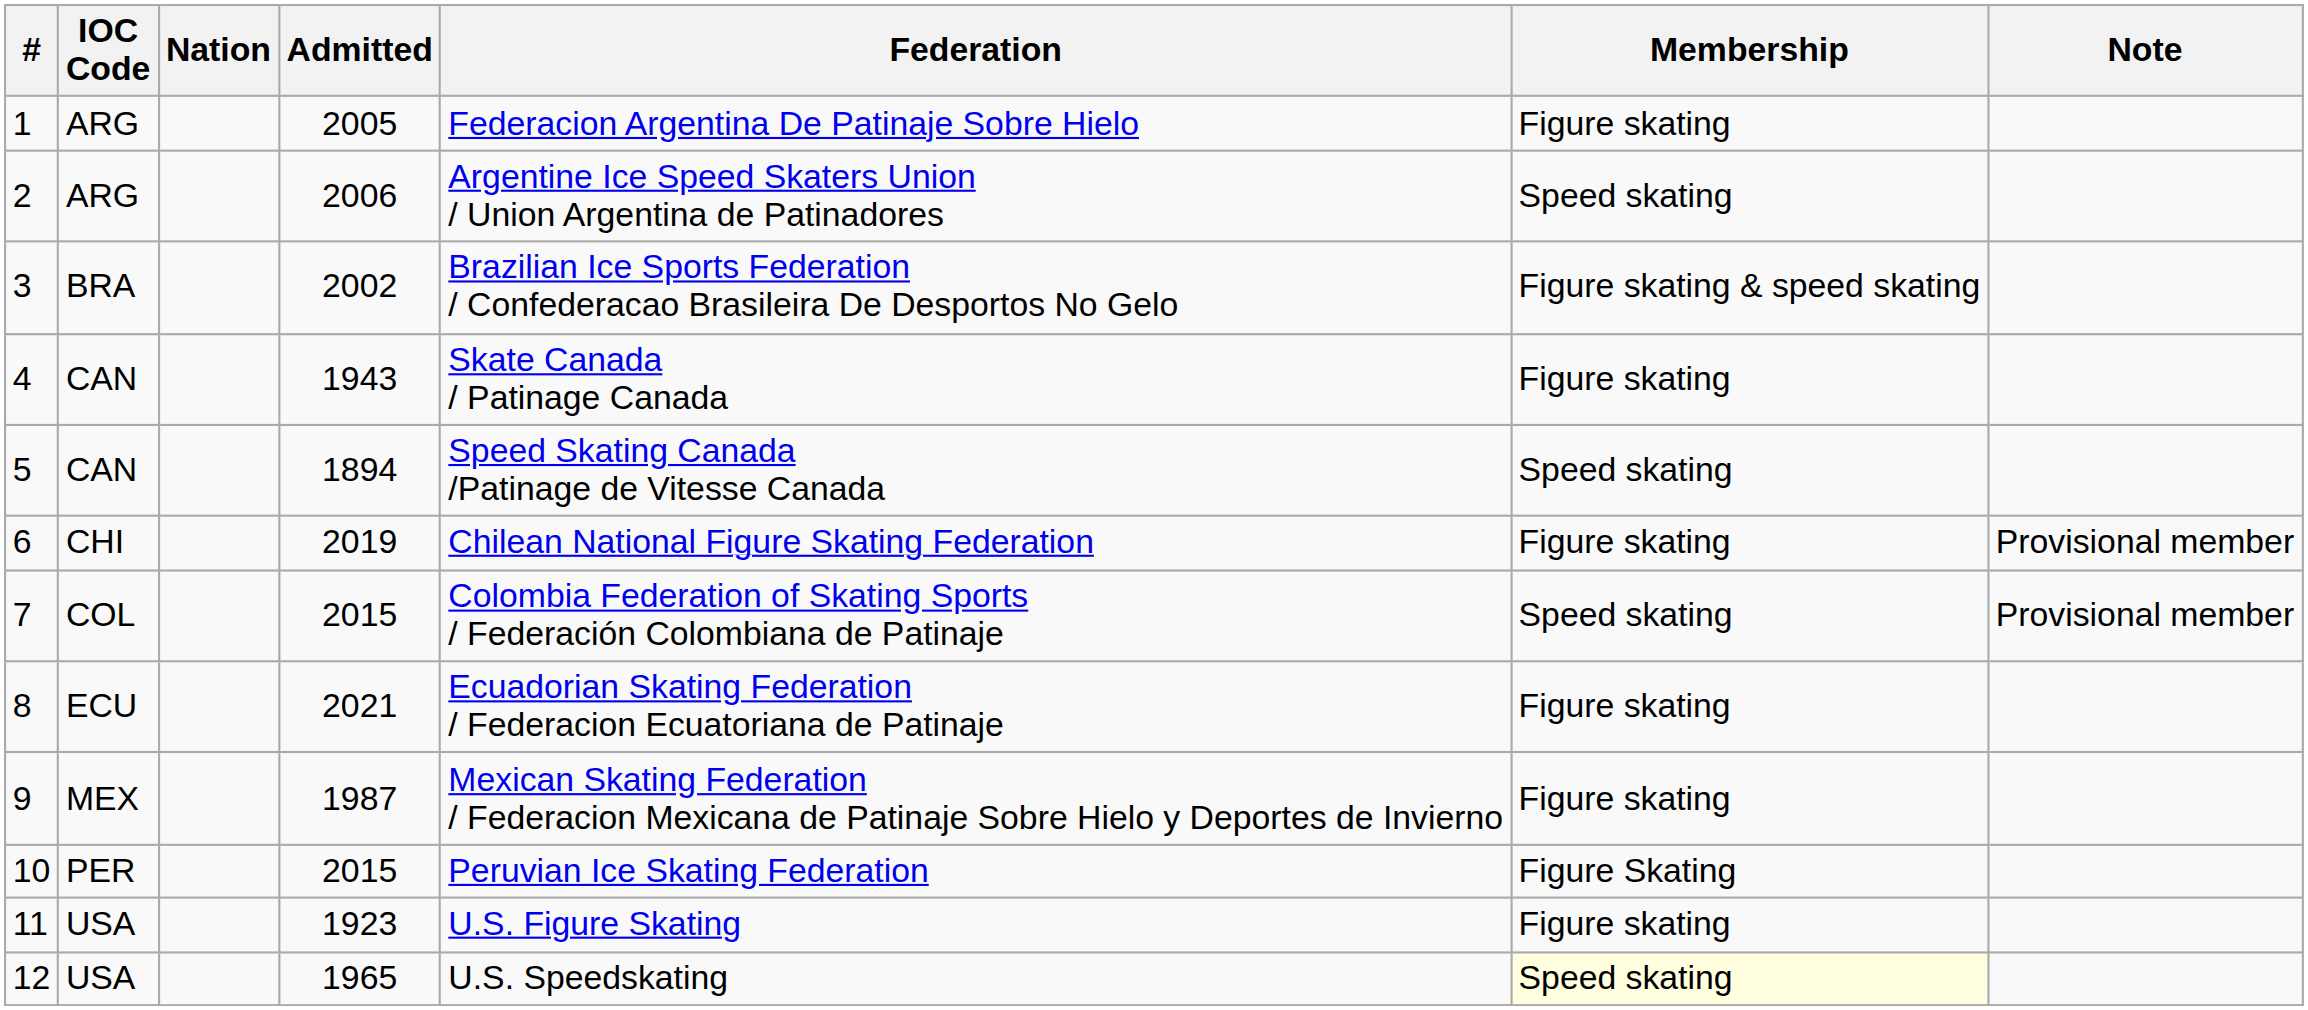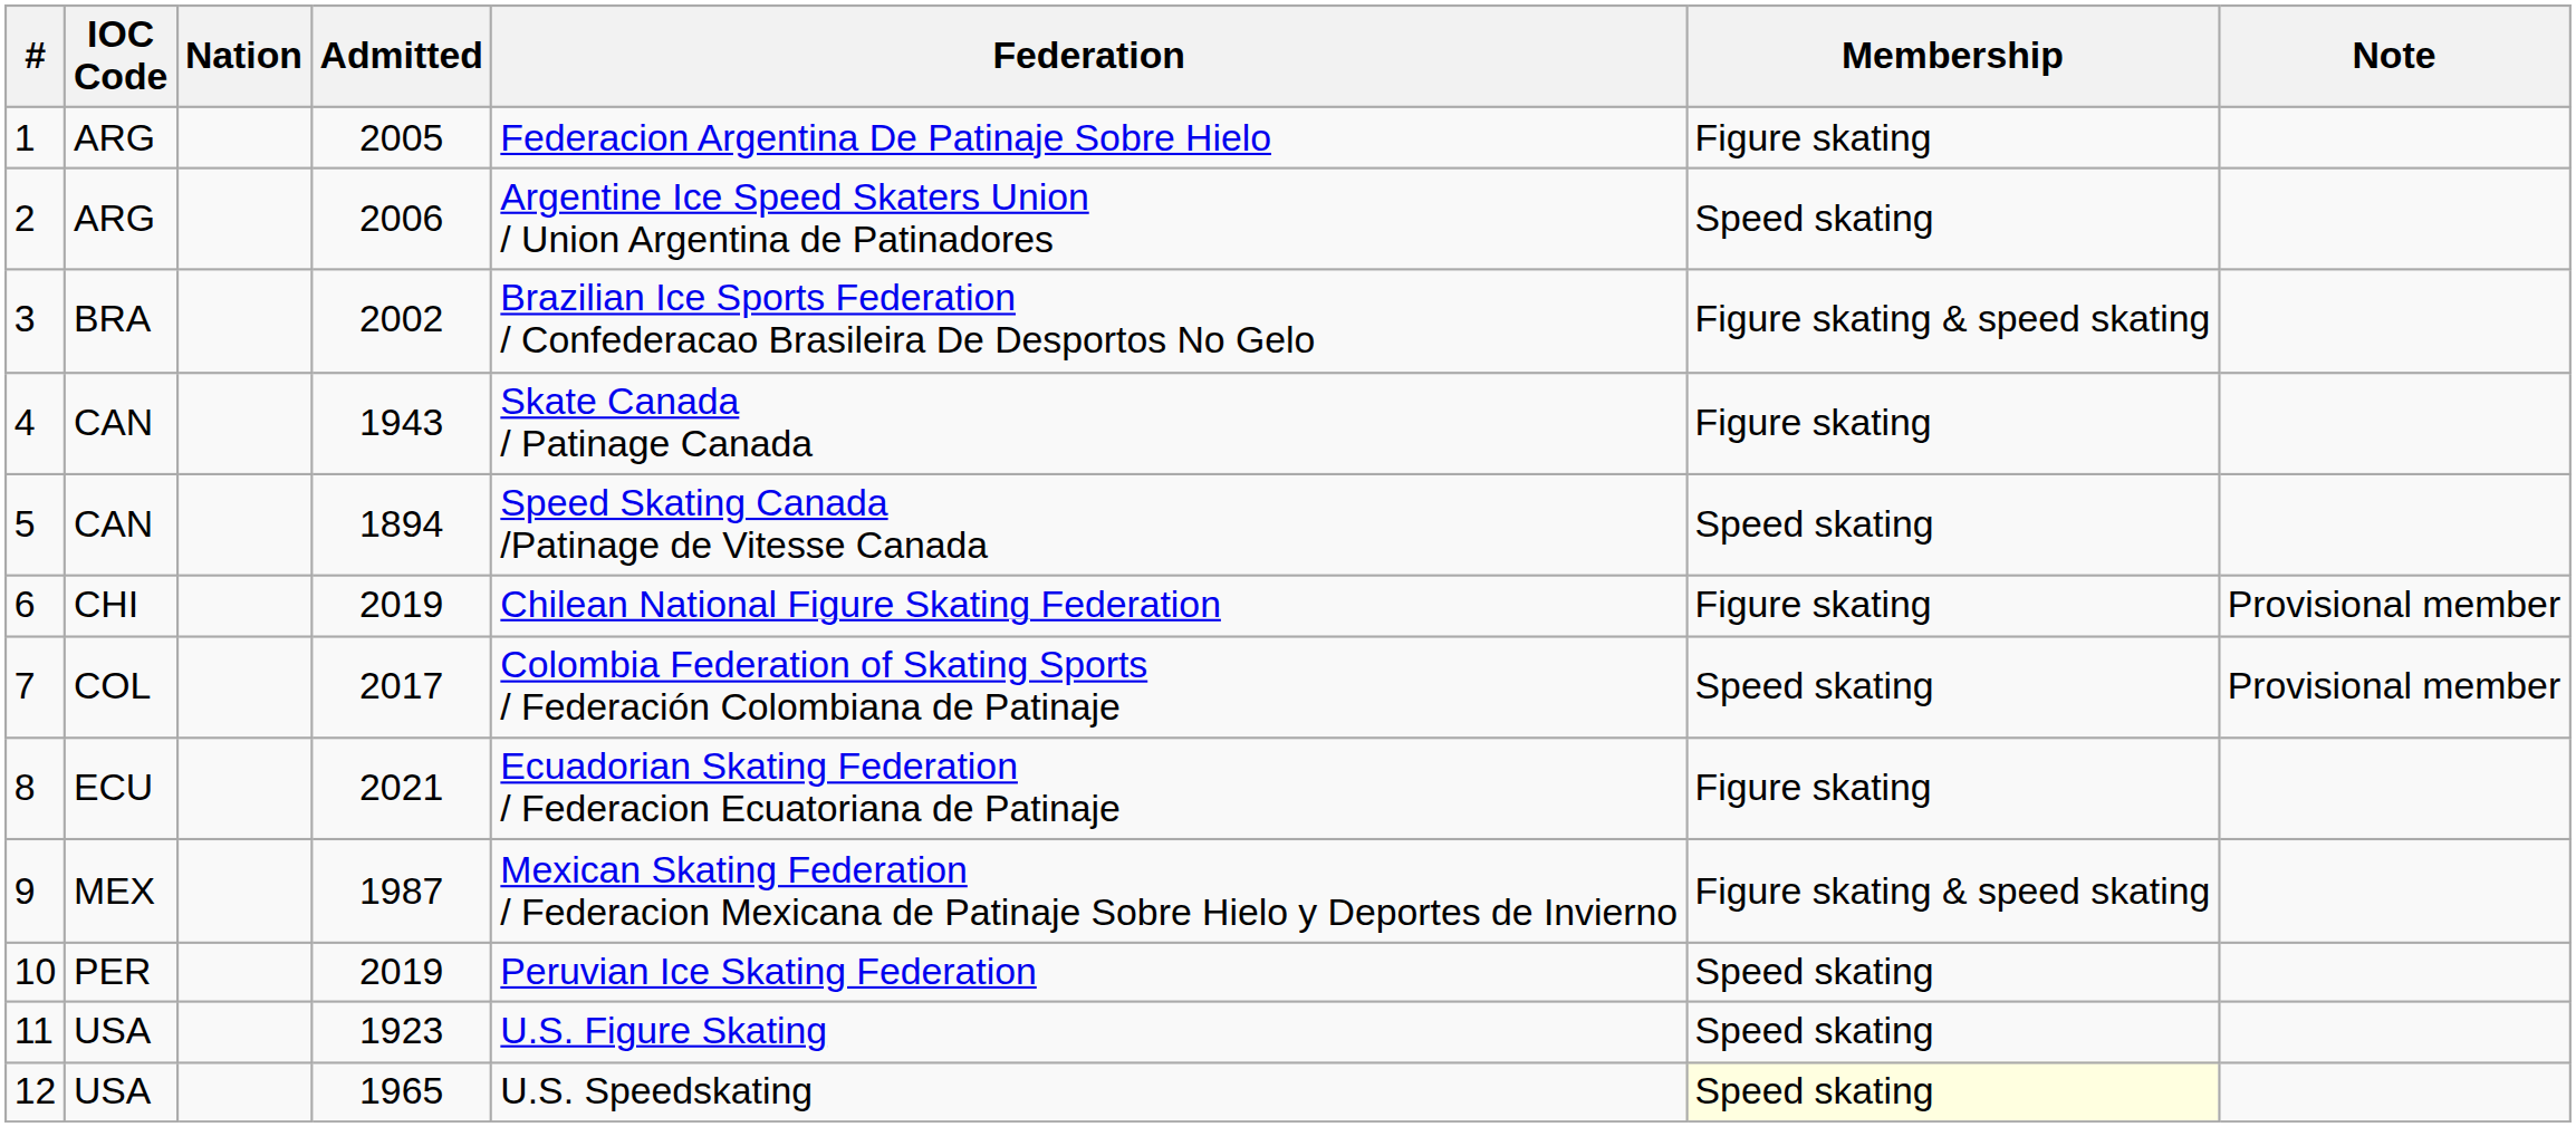7 | Admitted: 2015 -> 2017
9 | Membership: Figure skating -> Figure skating & speed skating
10 | Admitted: 2015 -> 2019
10 | Membership: Figure Skating -> Speed skating
11 | Membership: Figure skating -> Speed skating
